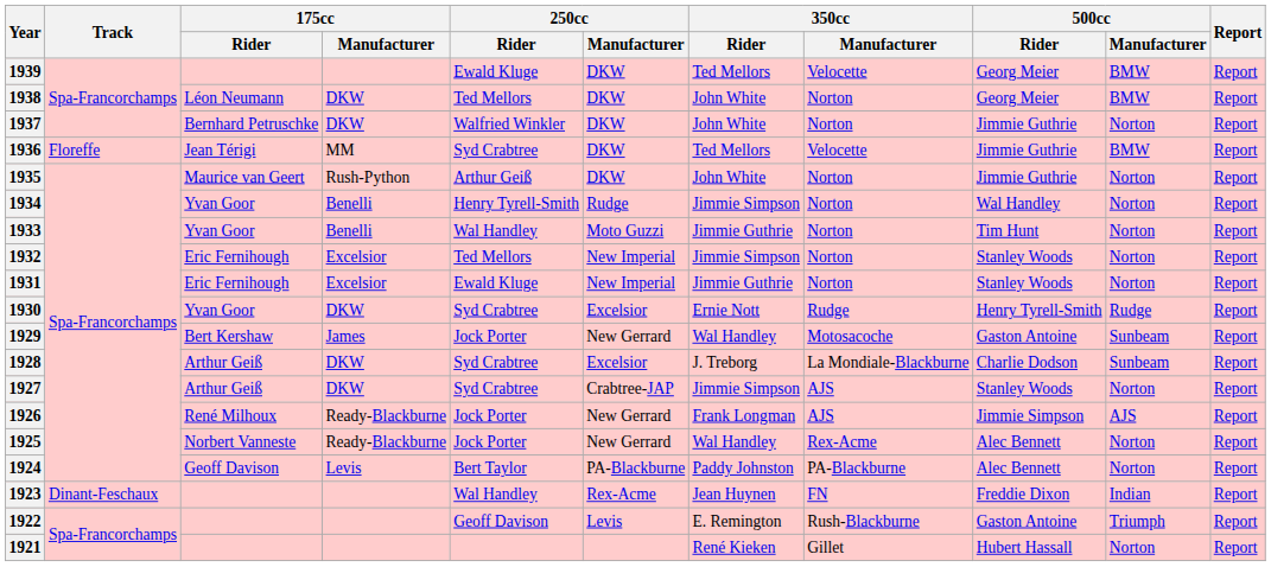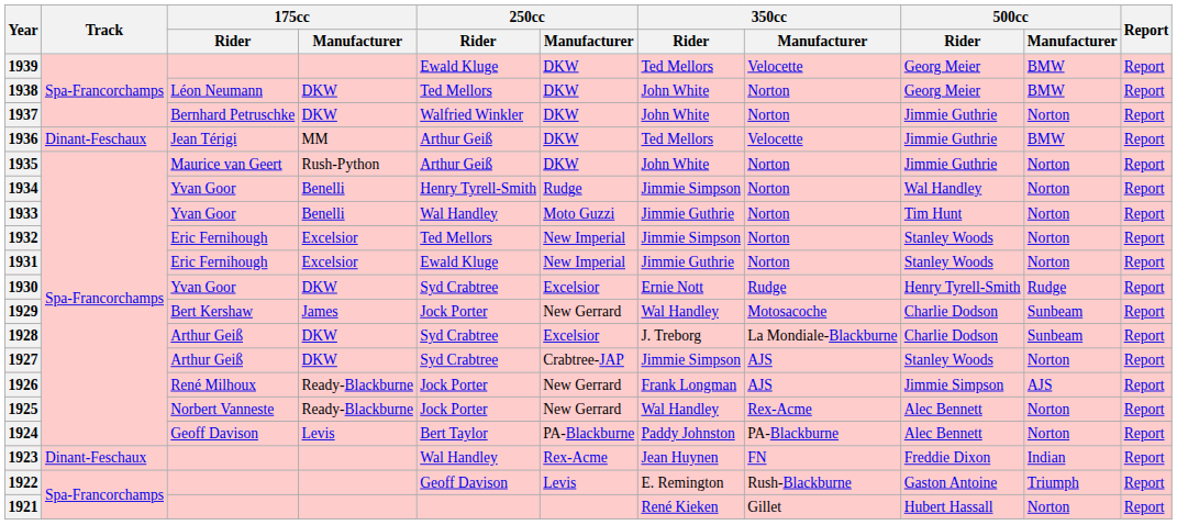1936 | Track: Floreffe -> Dinant-Feschaux
1936 | 250cc / Rider: Syd Crabtree -> Arthur Geiß
1929 | 500cc / Rider: Gaston Antoine -> Charlie Dodson
